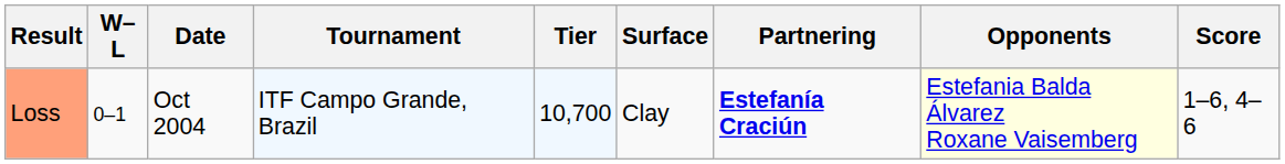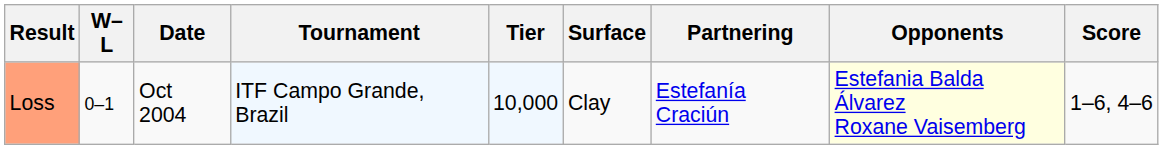Loss | Tier: 10,700 -> 10,000
Loss | Partnering: bold -> normal
